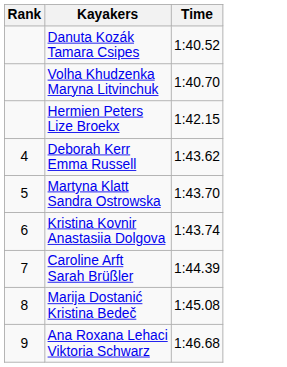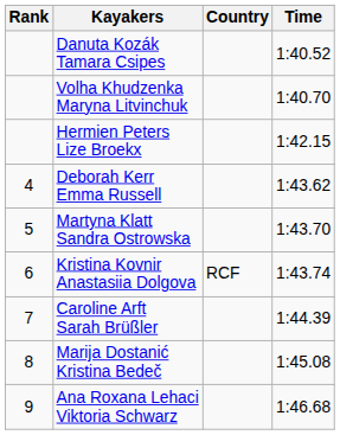+ column: Country | RCF
